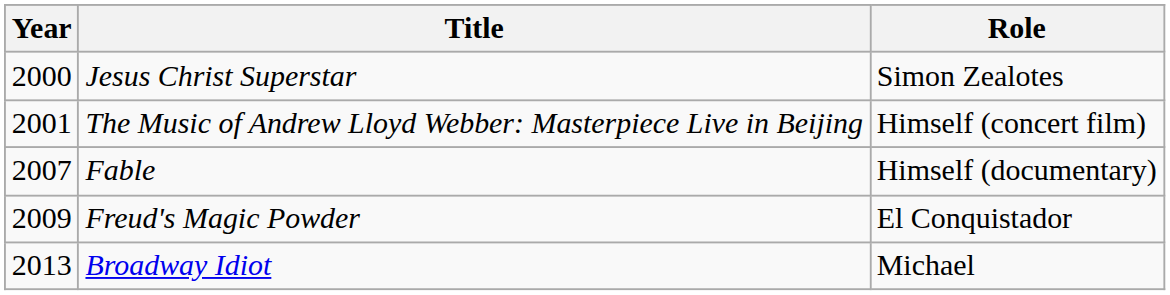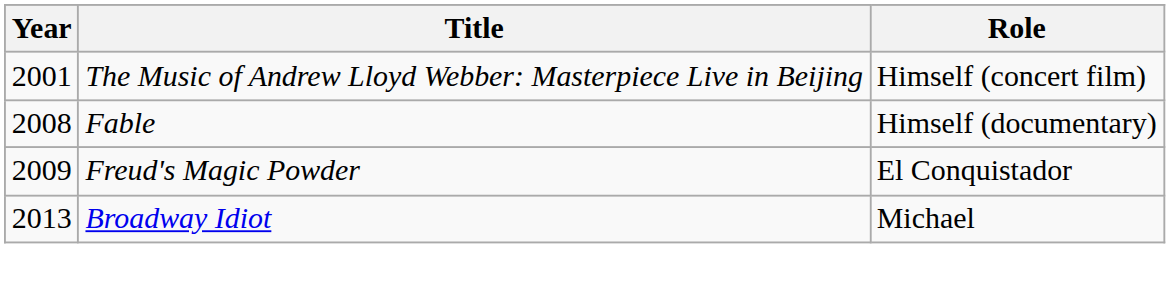- row: 2000 | Jesus Christ Superstar | Simon Zealotes
Fable | Year: 2007 -> 2008
